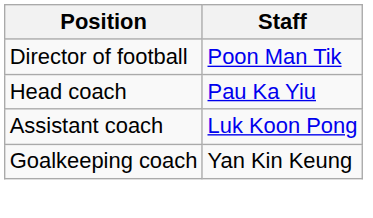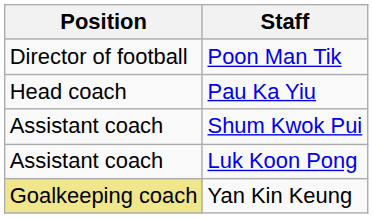+ row: Assistant coach | Shum Kwok Pui
Yan Kin Keung | Position: no background -> khaki background
